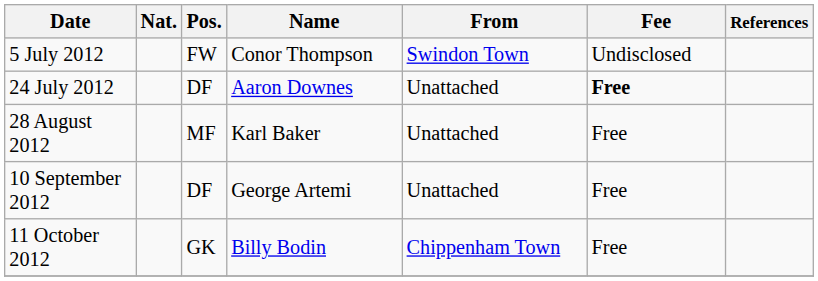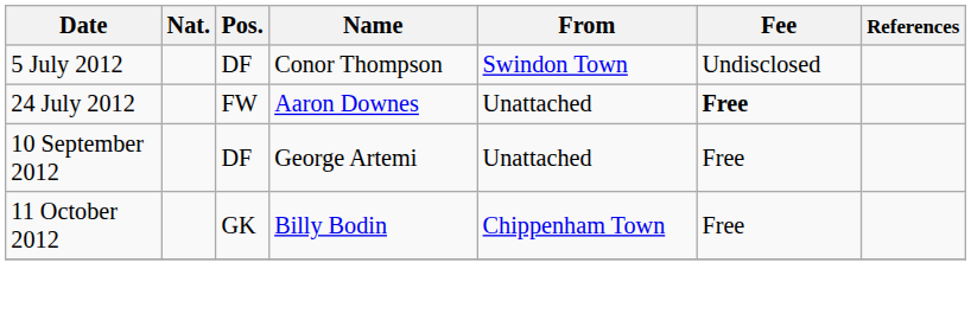5 July 2012 | Pos.: FW -> DF
24 July 2012 | Pos.: DF -> FW
- row: 28 August 2012 | MF | Karl Baker | Unattached | Free
